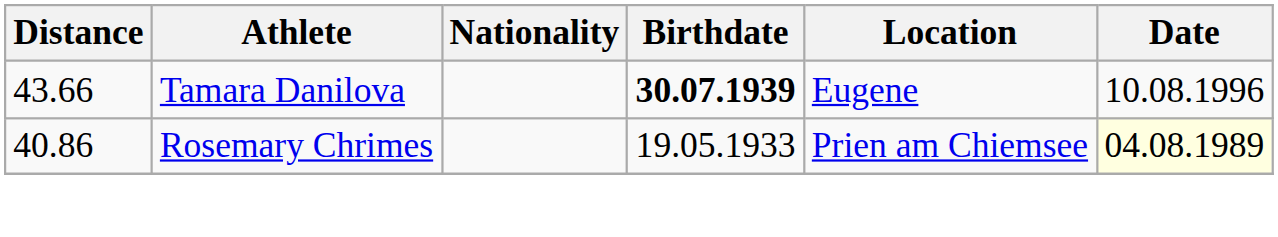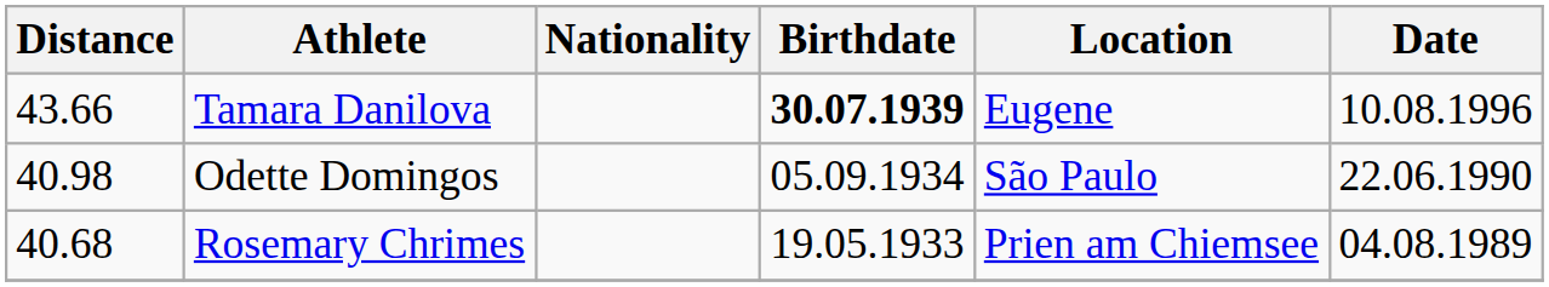+ row: 40.98 | Odette Domingos | 05.09.1934 | São Paulo | 22.06.1990
Rosemary Chrimes | Distance: 40.86 -> 40.68
Rosemary Chrimes | Date: lightyellow background -> no background
